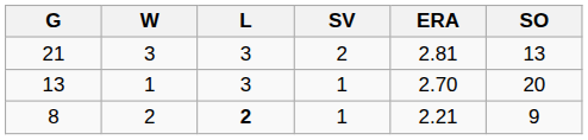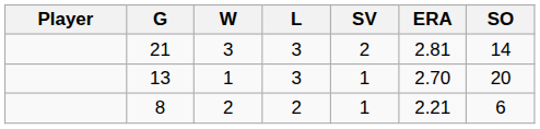+ column: Player
21 | SO: 13 -> 14
8 | L: bold -> normal
8 | SO: 9 -> 6
